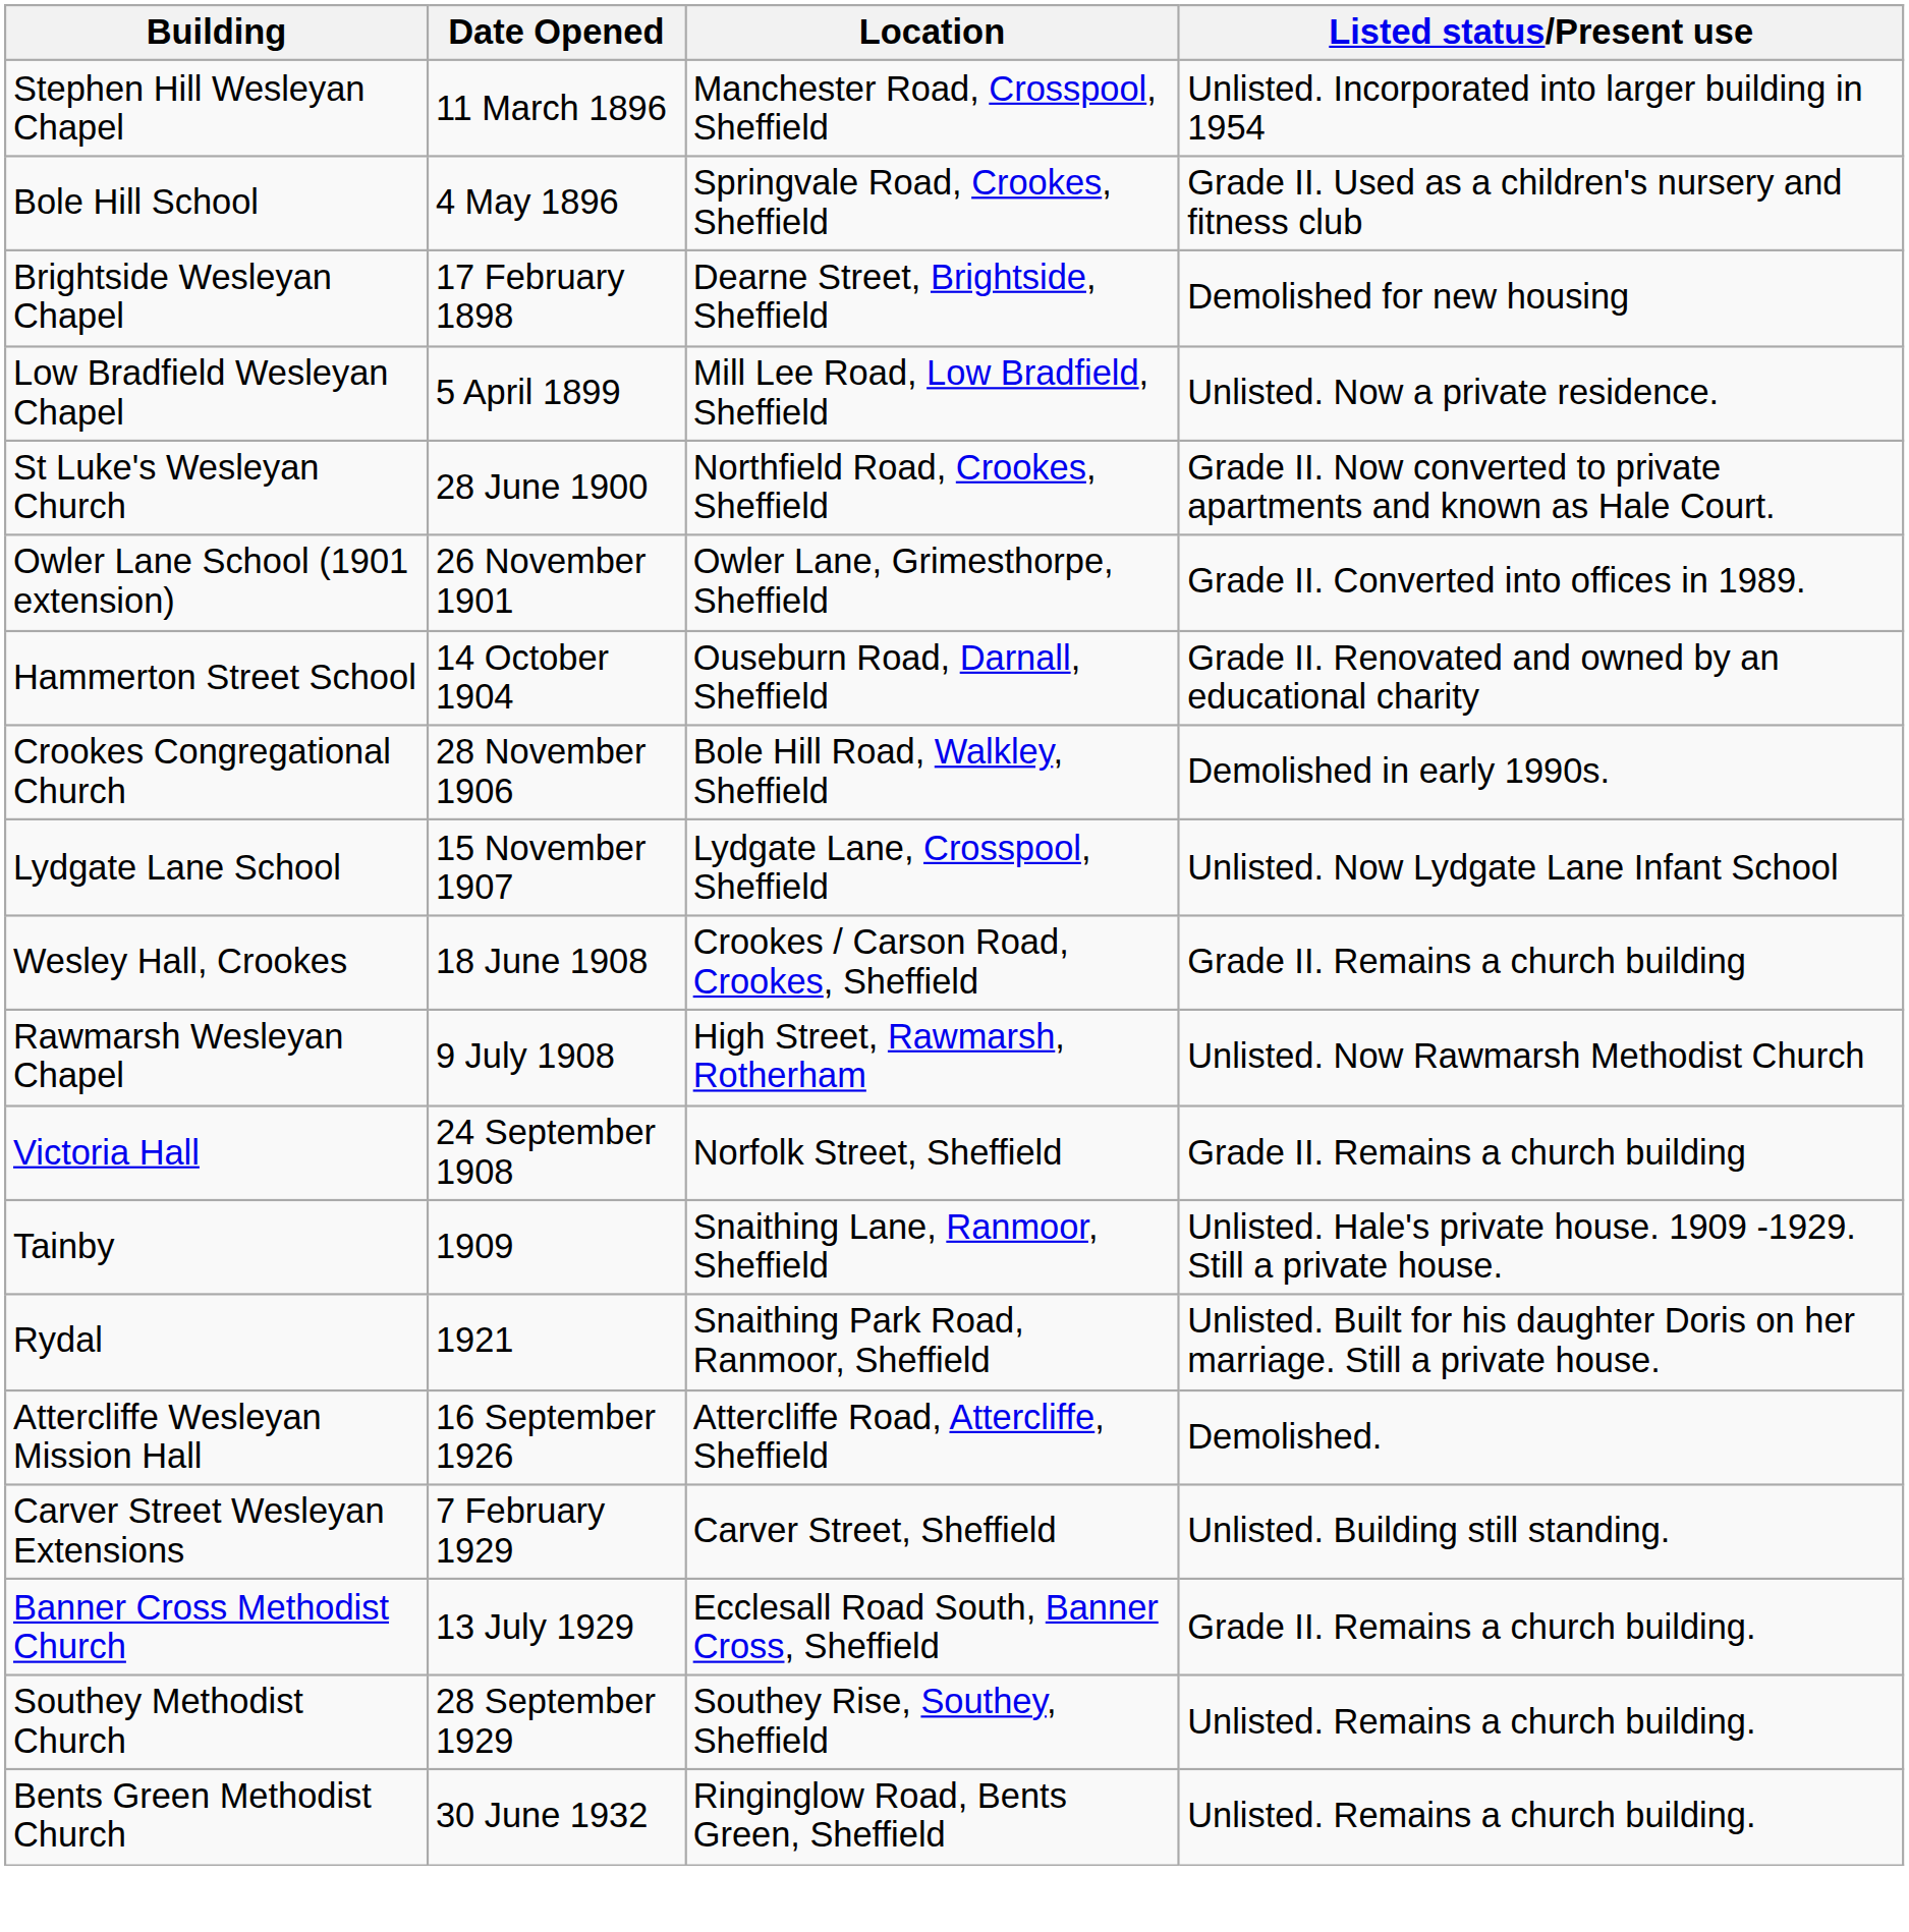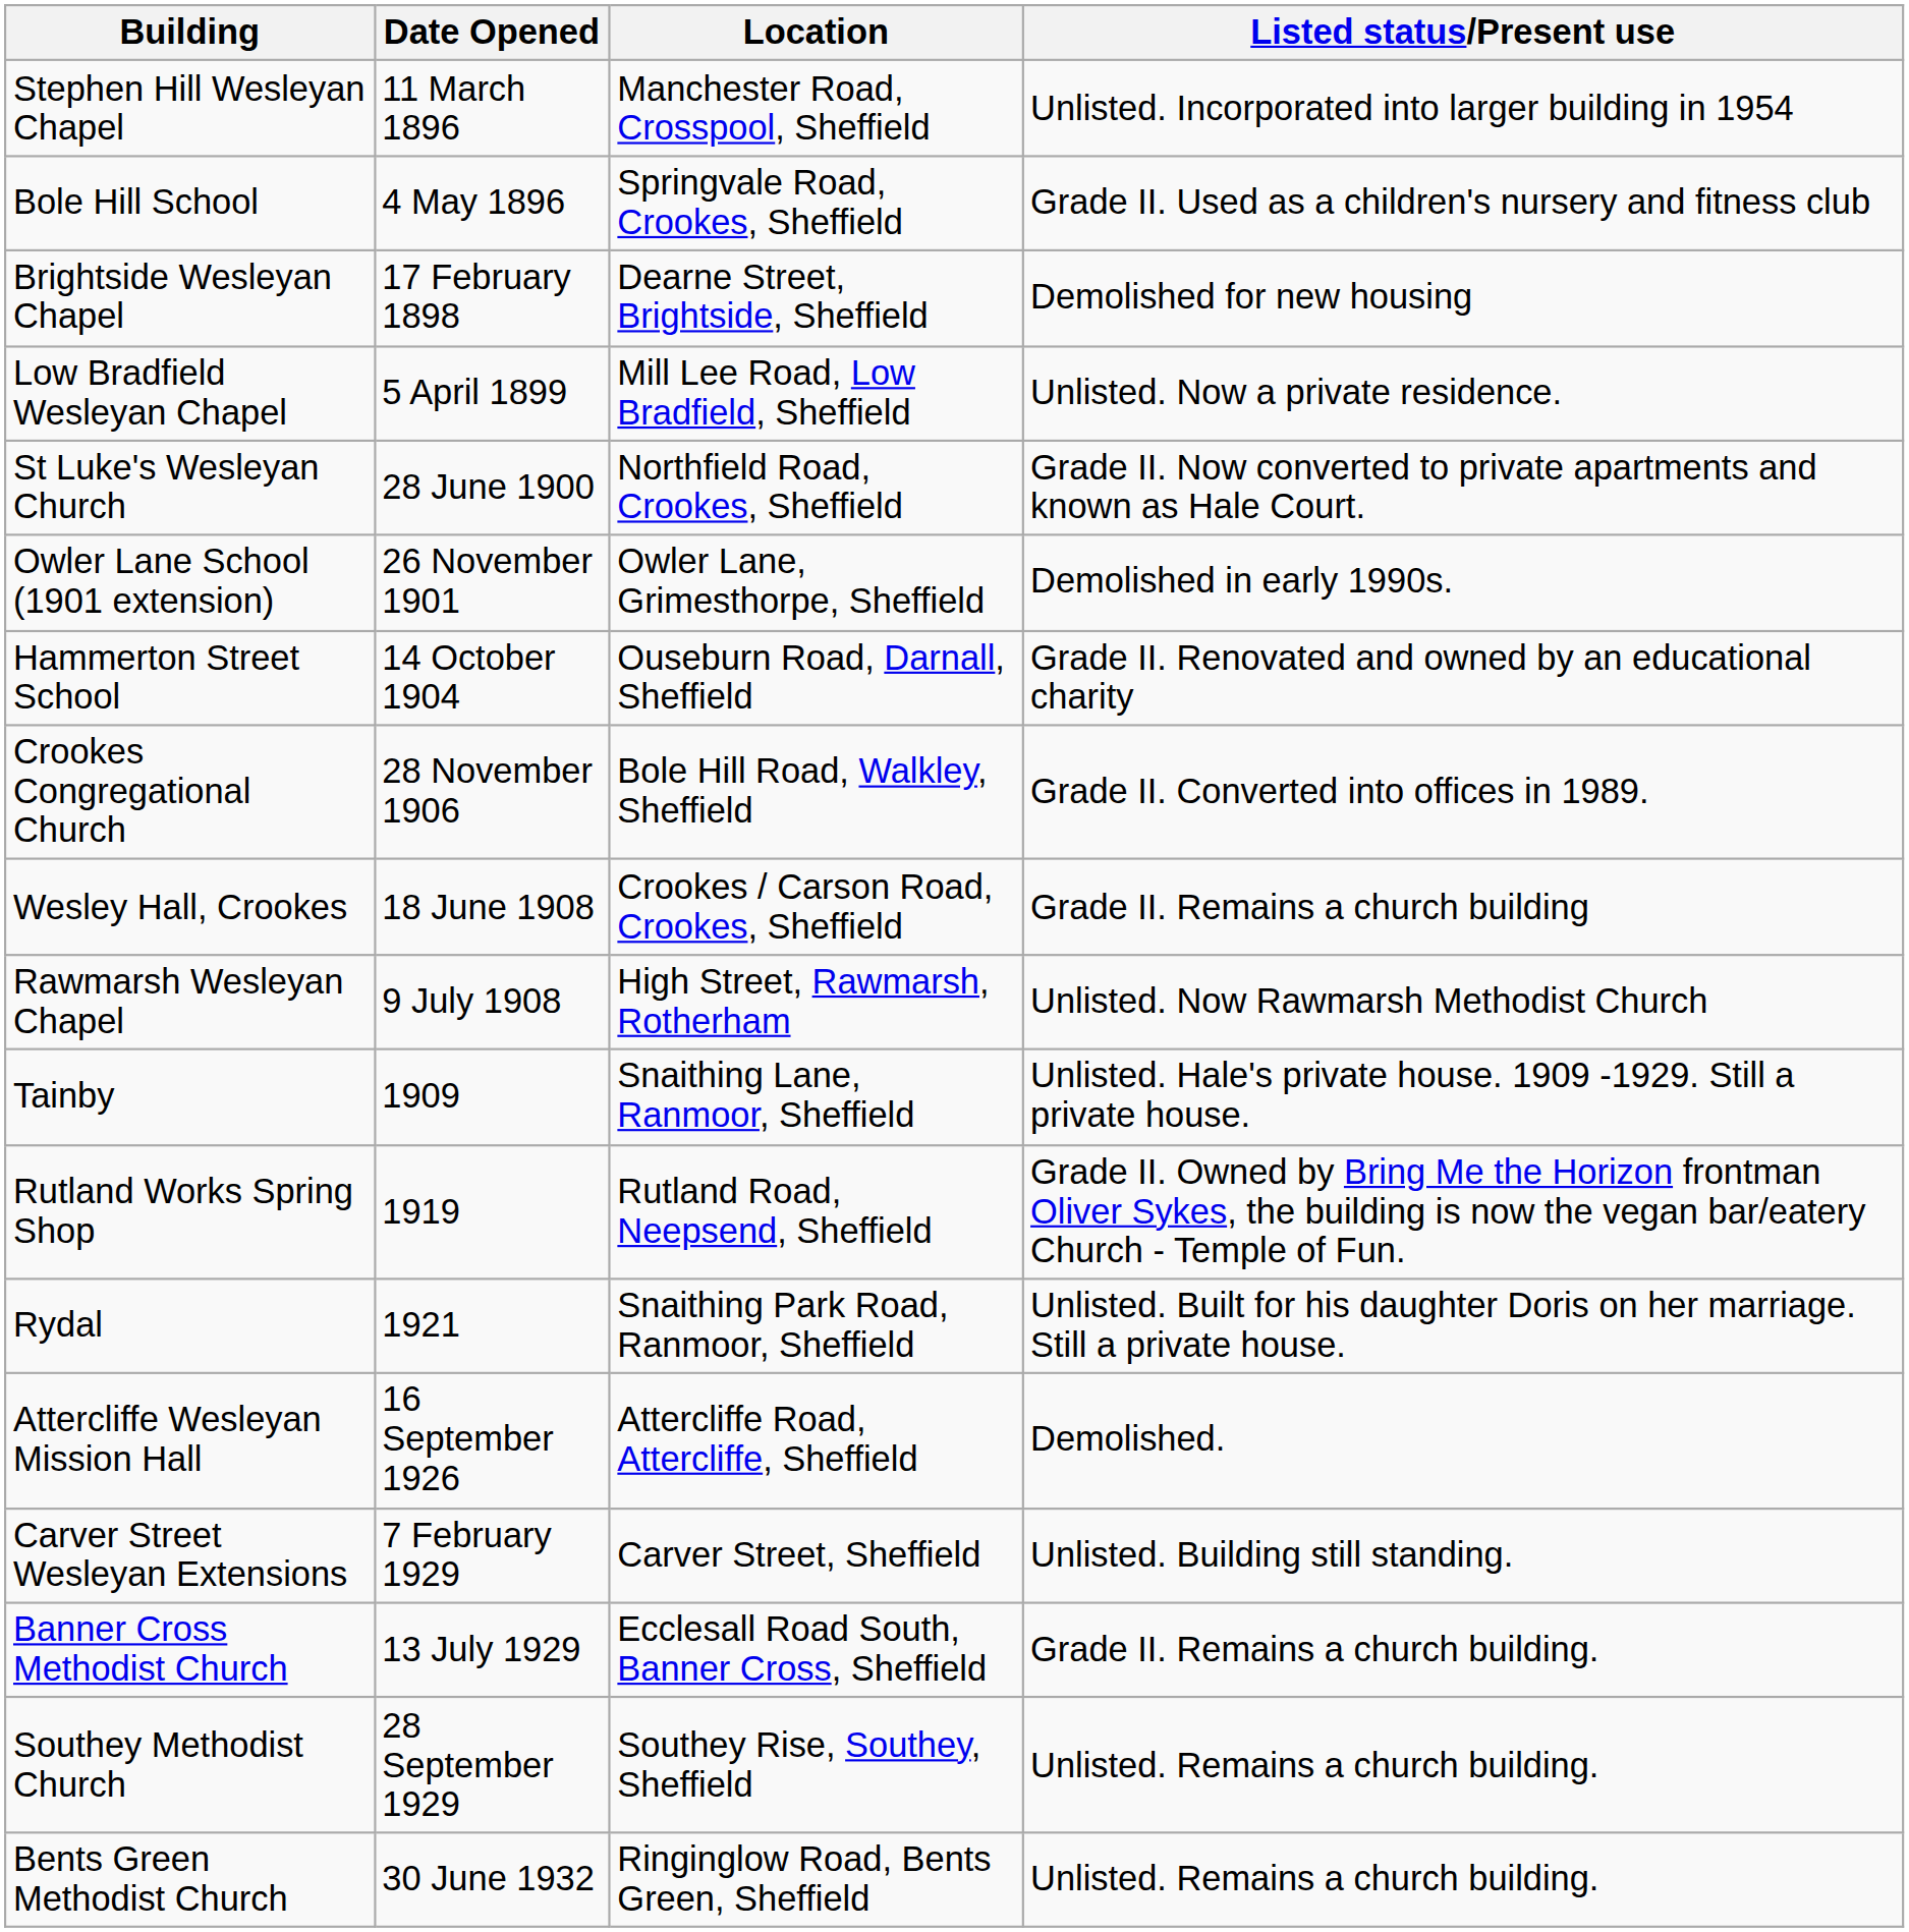Owler Lane School (1901 extension) | Listed status/Present use: Grade II. Converted into offices in 1989. -> Demolished in early 1990s.
Crookes Congregational Church | Listed status/Present use: Demolished in early 1990s. -> Grade II. Converted into offices in 1989.
- row: Lydgate Lane School | 15 November 1907 | Lydgate Lane, Crosspool, Sheffield | Unlisted. Now Lydgate Lane Infant School
- row: Victoria Hall | 24 September 1908 | Norfolk Street, Sheffield | Grade II. Remains a church building
+ row: Rutland Works Spring Shop | 1919 | Rutland Road, Neepsend, Sheffield | Grade II. Owned by Bring Me the Horizon frontman Oliver Sykes, the building is now the vegan bar/eatery Church - Temple of Fun.
